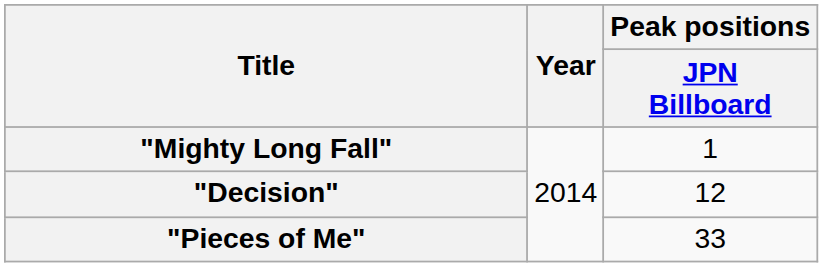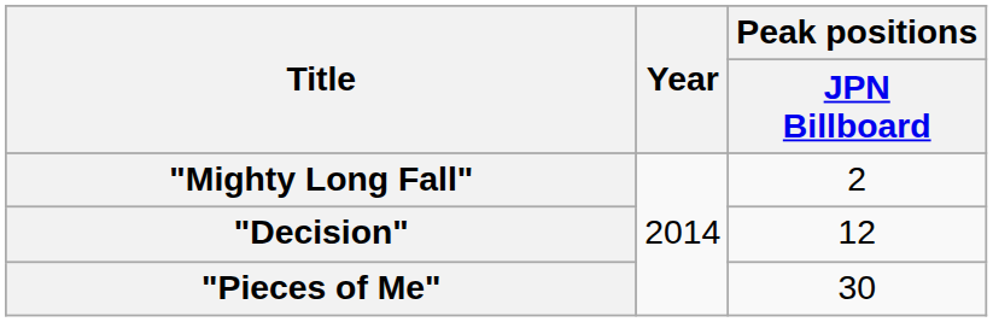"Mighty Long Fall" | Peak positions / JPN Billboard: 1 -> 2
"Pieces of Me" | Peak positions / JPN Billboard: 33 -> 30
